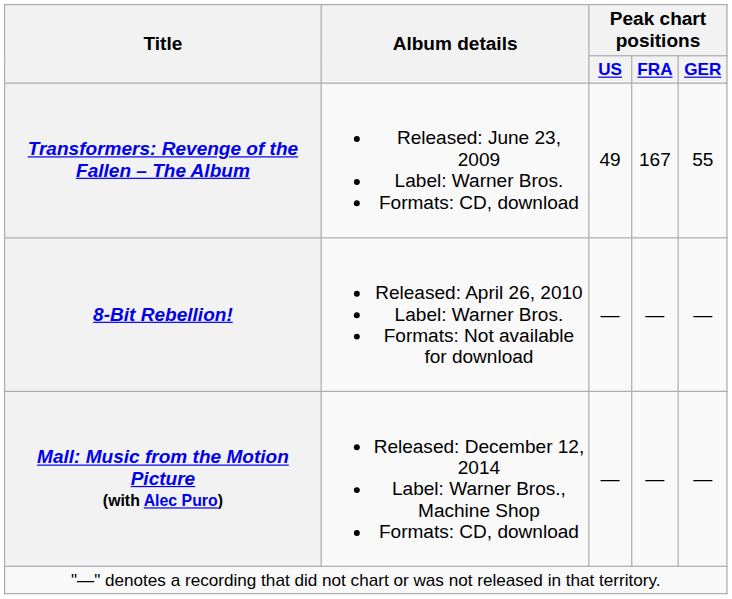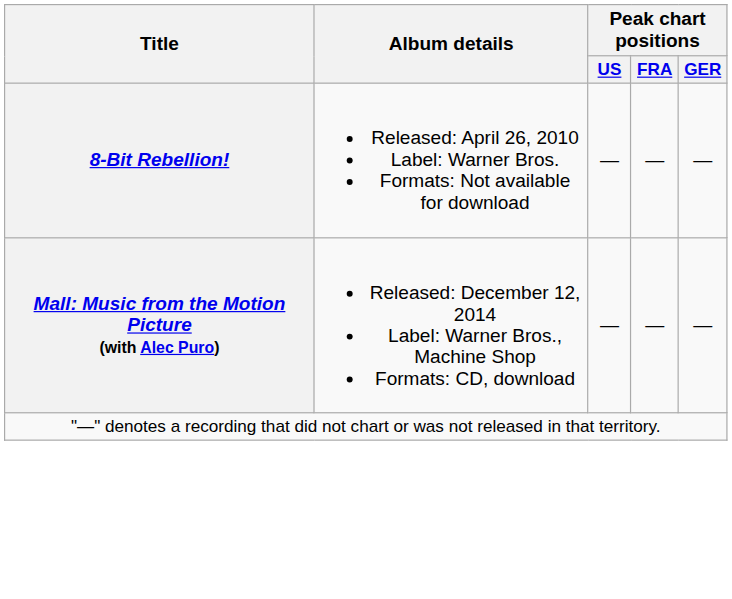- row: Transformers: Revenge of the Fallen – The Album | Released: June 23, 2009 Label: Warner Bros. Formats: CD, download | 49 | 167 | 55
